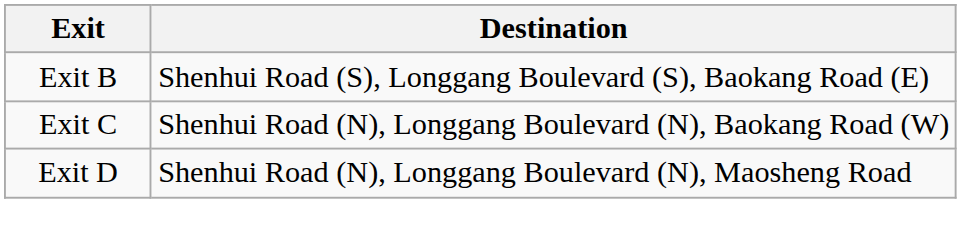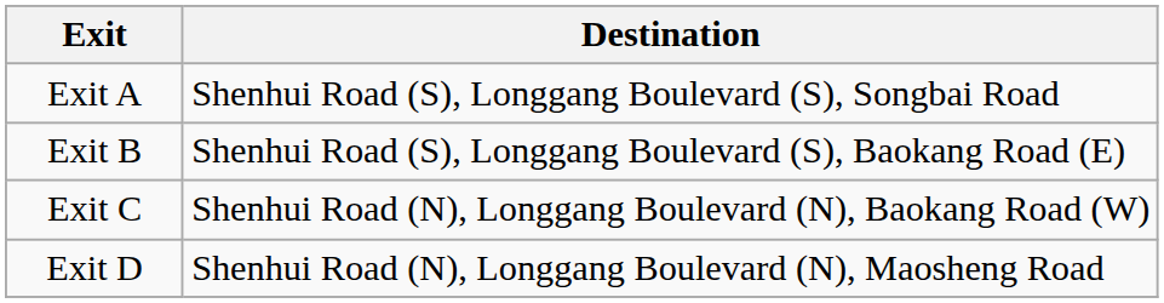+ row: Exit A | Shenhui Road (S), Longgang Boulevard (S), Songbai Road
